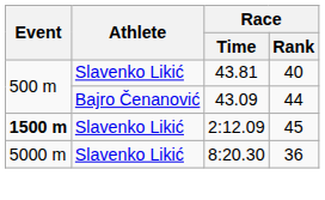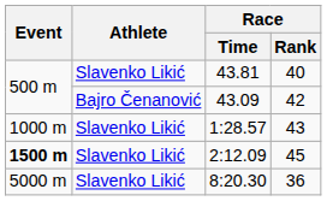43.09 | Race / Rank: 44 -> 42
+ row: 1000 m | Slavenko Likić | 1:28.57 | 43
